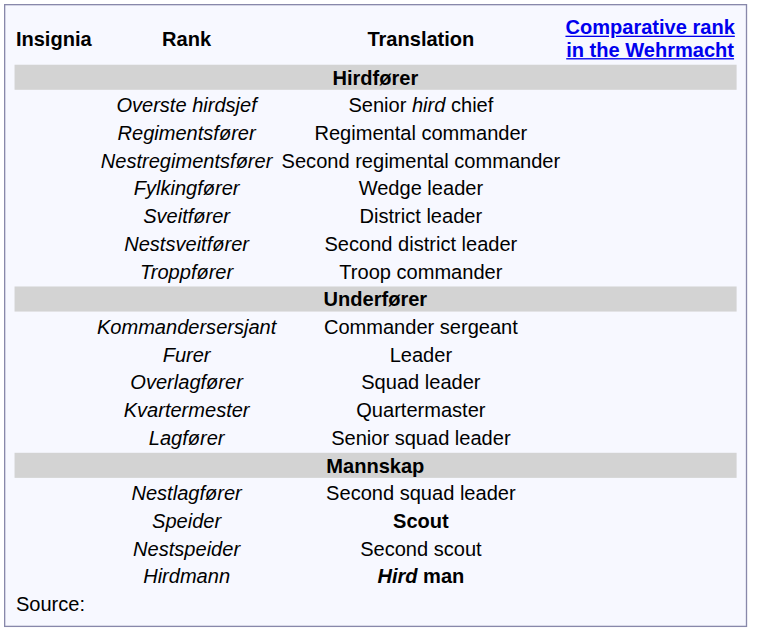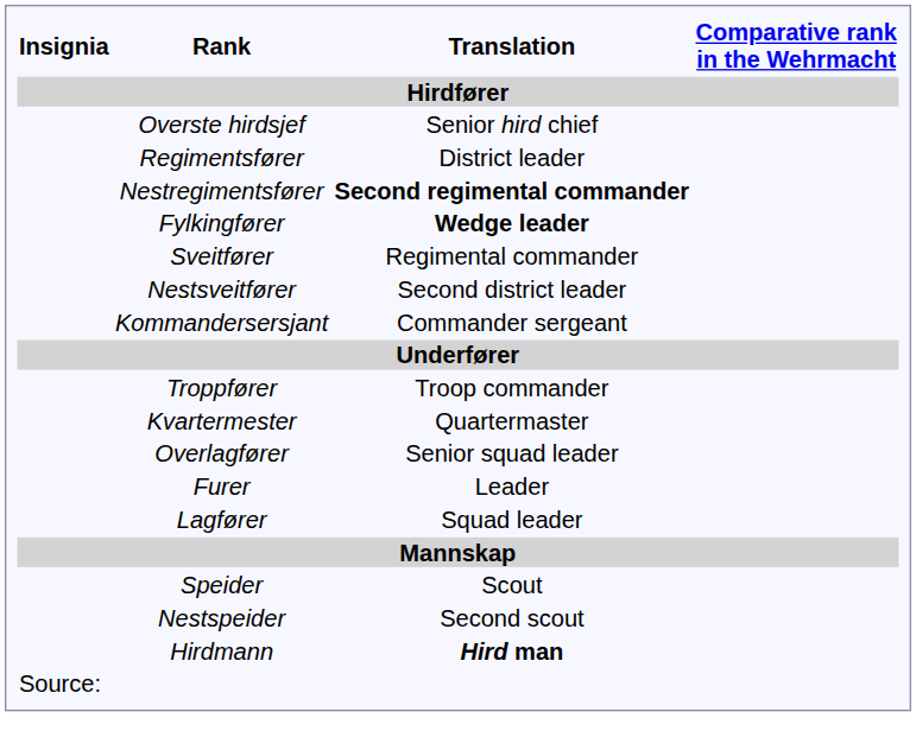Regimentsfører | Translation: Regimental commander -> District leader
Nestregimentsfører | Translation: normal -> bold
Fylkingfører | Translation: normal -> bold
Sveitfører | Translation: District leader -> Regimental commander
rows swapped: Troppfører <-> Kommandersersjant
rows swapped: Kvartermester <-> Furer
Overlagfører | Translation: Squad leader -> Senior squad leader
Lagfører | Translation: Senior squad leader -> Squad leader
- row: Nestlagfører | Second squad leader
Speider | Translation: bold -> normal
